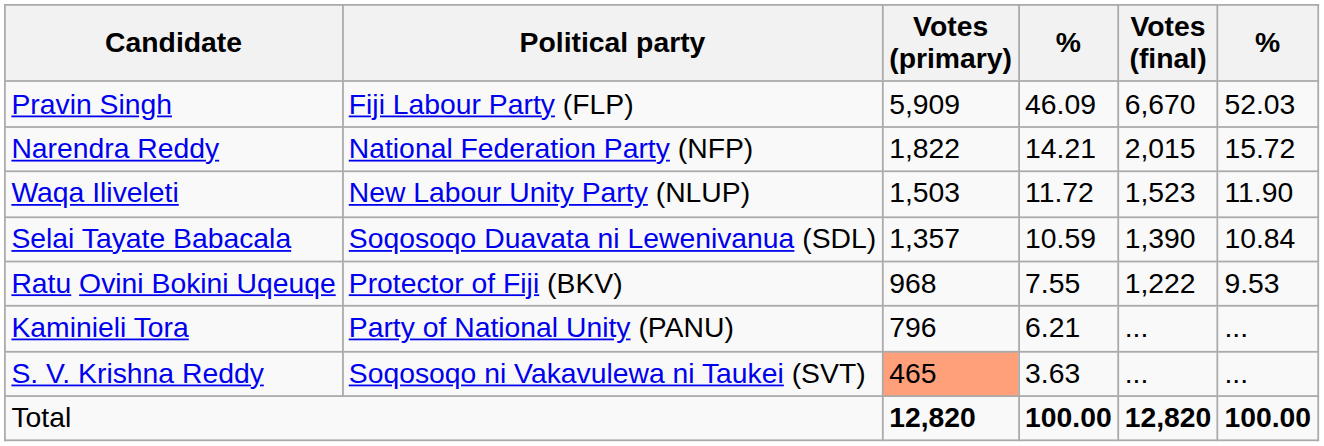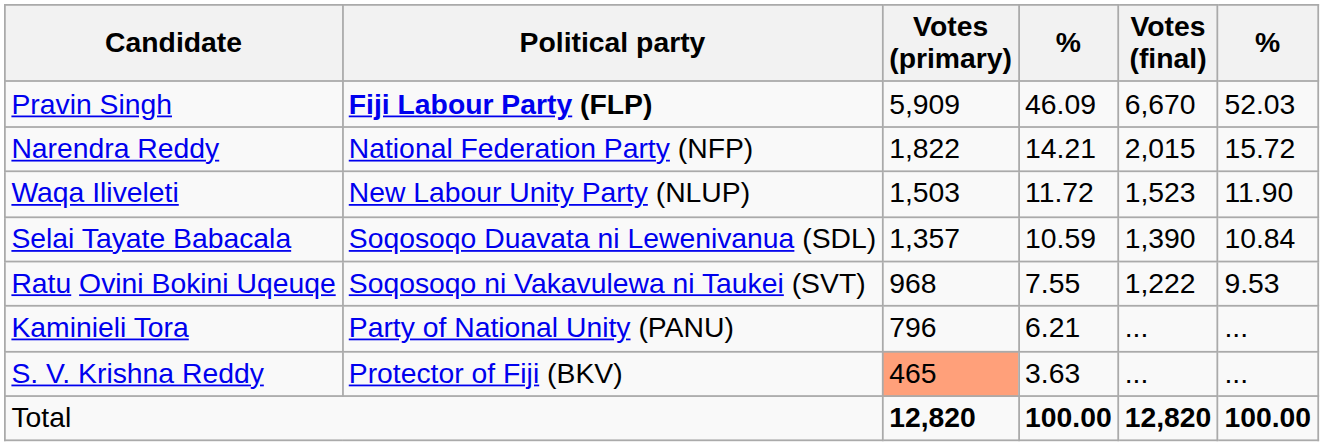Pravin Singh | Political party: normal -> bold
Ratu Ovini Bokini Uqeuqe | Political party: Protector of Fiji (BKV) -> Soqosoqo ni Vakavulewa ni Taukei (SVT)
S. V. Krishna Reddy | Political party: Soqosoqo ni Vakavulewa ni Taukei (SVT) -> Protector of Fiji (BKV)
